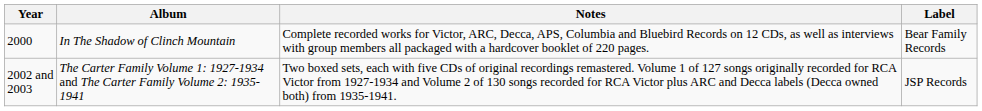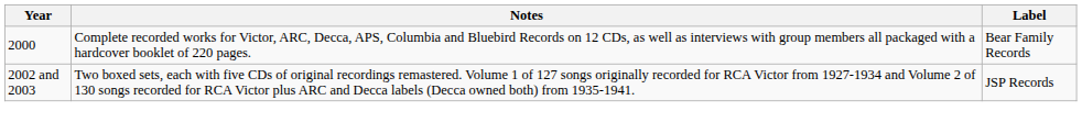- column: Album | In The Shadow of Clinch Mountain | The Carter Family Volume 1: 1927-1934 and The Carter Family Volume 2: 1935-1941
